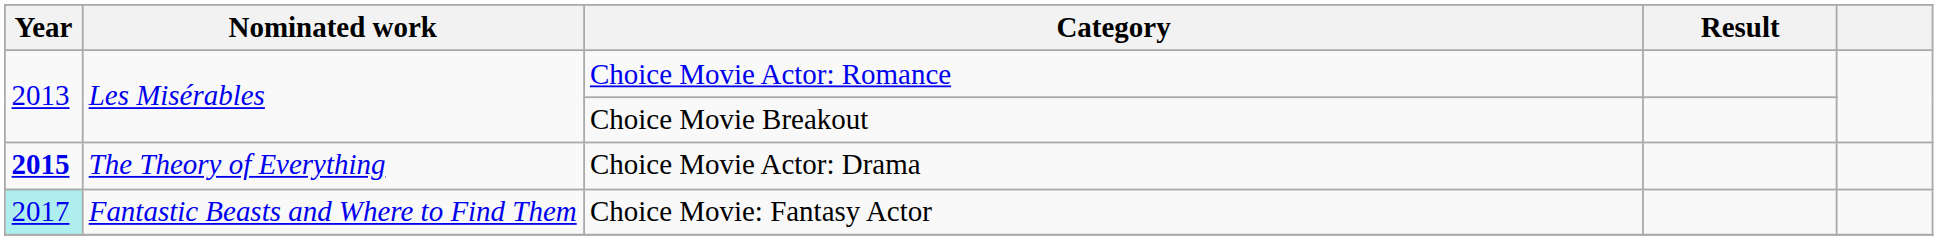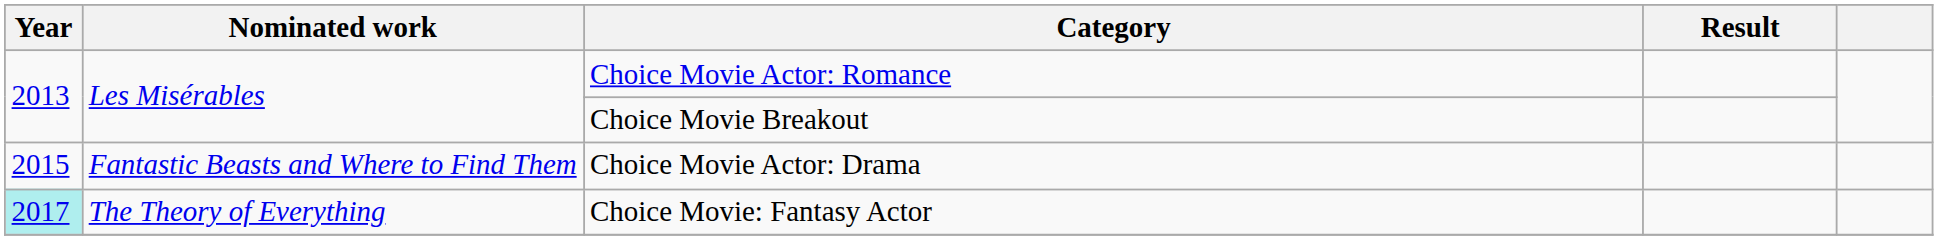Choice Movie Actor: Drama | Year: bold -> normal
Choice Movie Actor: Drama | Nominated work: The Theory of Everything -> Fantastic Beasts and Where to Find Them
Choice Movie: Fantasy Actor | Nominated work: Fantastic Beasts and Where to Find Them -> The Theory of Everything
